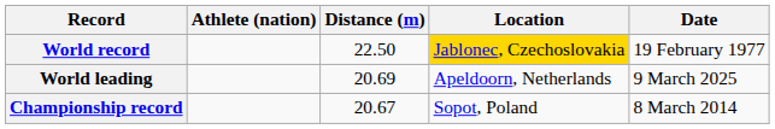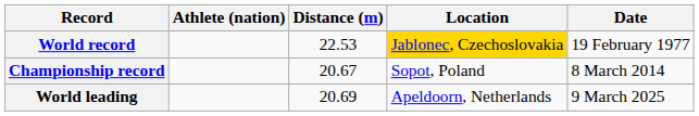World record | Distance (m): 22.50 -> 22.53
rows swapped: Championship record <-> World leading
